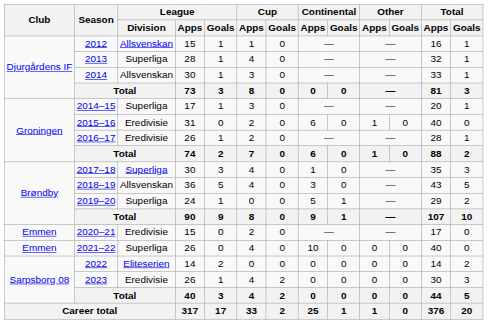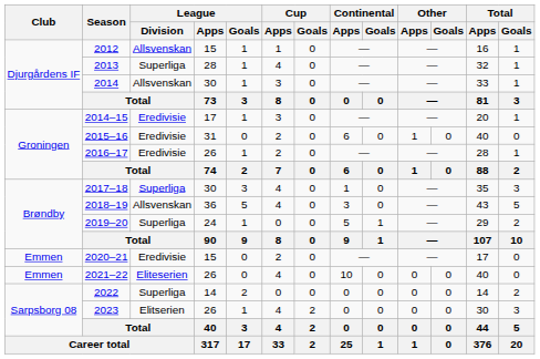2014–15 | League / Division: Superliga -> Eredivisie
2021–22 | League / Division: Superliga -> Eliteserien
2022 | League / Division: Eliteserien -> Superliga
2023 | League / Division: Eredivisie -> Elitserien
